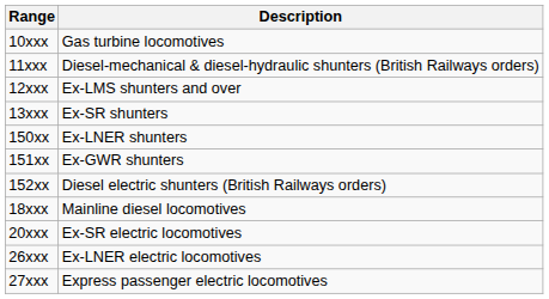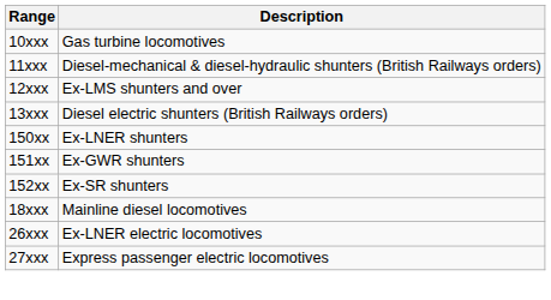13xxx | Description: Ex-SR shunters -> Diesel electric shunters (British Railways orders)
152xx | Description: Diesel electric shunters (British Railways orders) -> Ex-SR shunters
- row: 20xxx | Ex-SR electric locomotives
